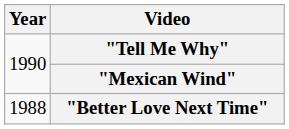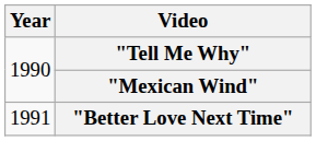"Better Love Next Time" | Year: 1988 -> 1991
